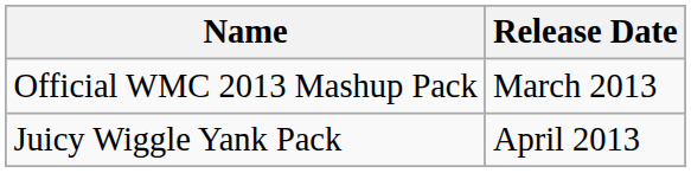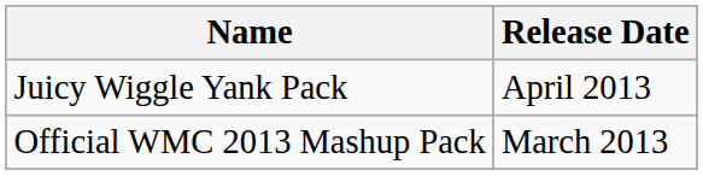rows swapped: Official WMC 2013 Mashup Pack <-> Juicy Wiggle Yank Pack
